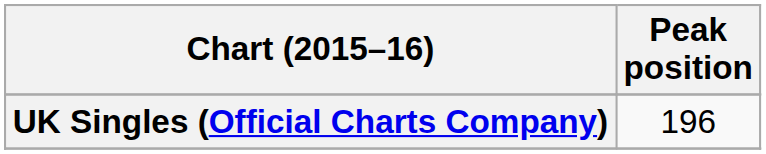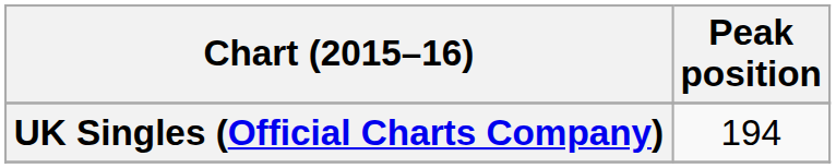UK Singles (Official Charts Company) | Peak position: 196 -> 194
